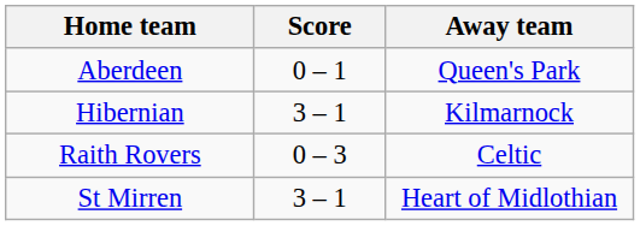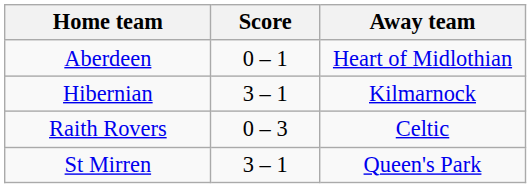Aberdeen | Away team: Queen's Park -> Heart of Midlothian
St Mirren | Away team: Heart of Midlothian -> Queen's Park
